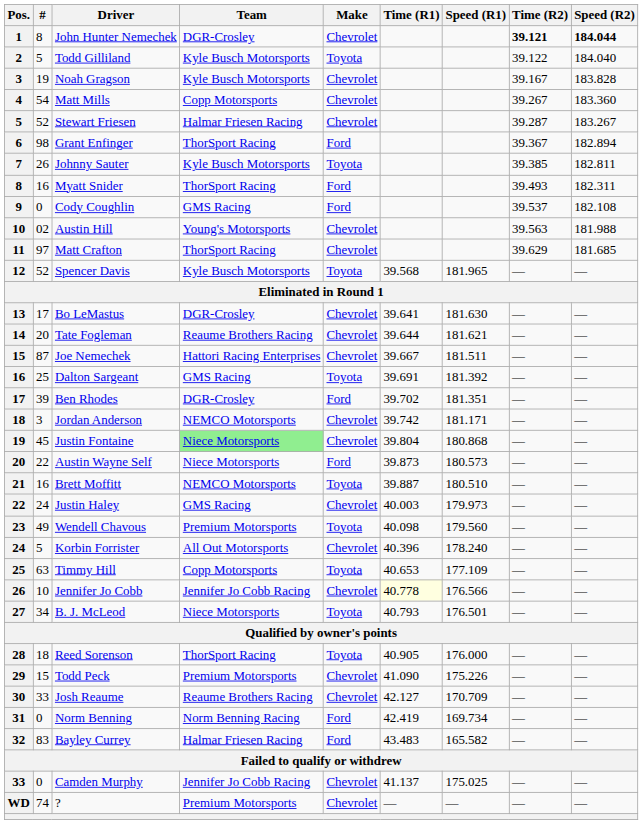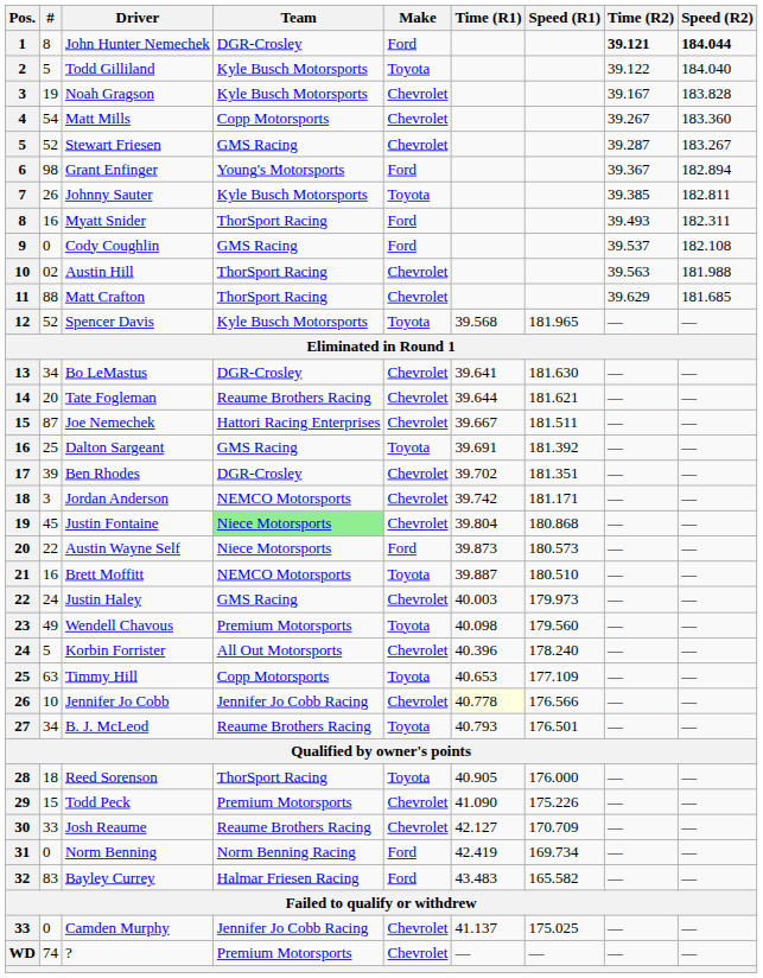John Hunter Nemechek | Make: Chevrolet -> Ford
Stewart Friesen | Team: Halmar Friesen Racing -> GMS Racing
Grant Enfinger | Team: ThorSport Racing -> Young's Motorsports
Austin Hill | Team: Young's Motorsports -> ThorSport Racing
Matt Crafton | #: 97 -> 88
Bo LeMastus | #: 17 -> 34
Ben Rhodes | Make: Ford -> Chevrolet
B. J. McLeod | Team: Niece Motorsports -> Reaume Brothers Racing
